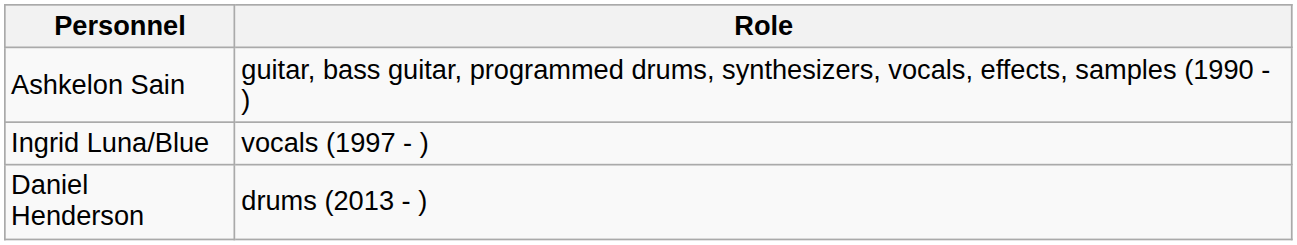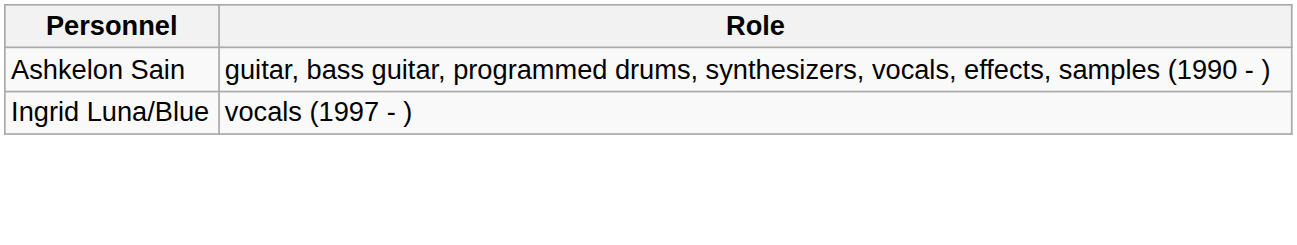- row: Daniel Henderson | drums (2013 - )
